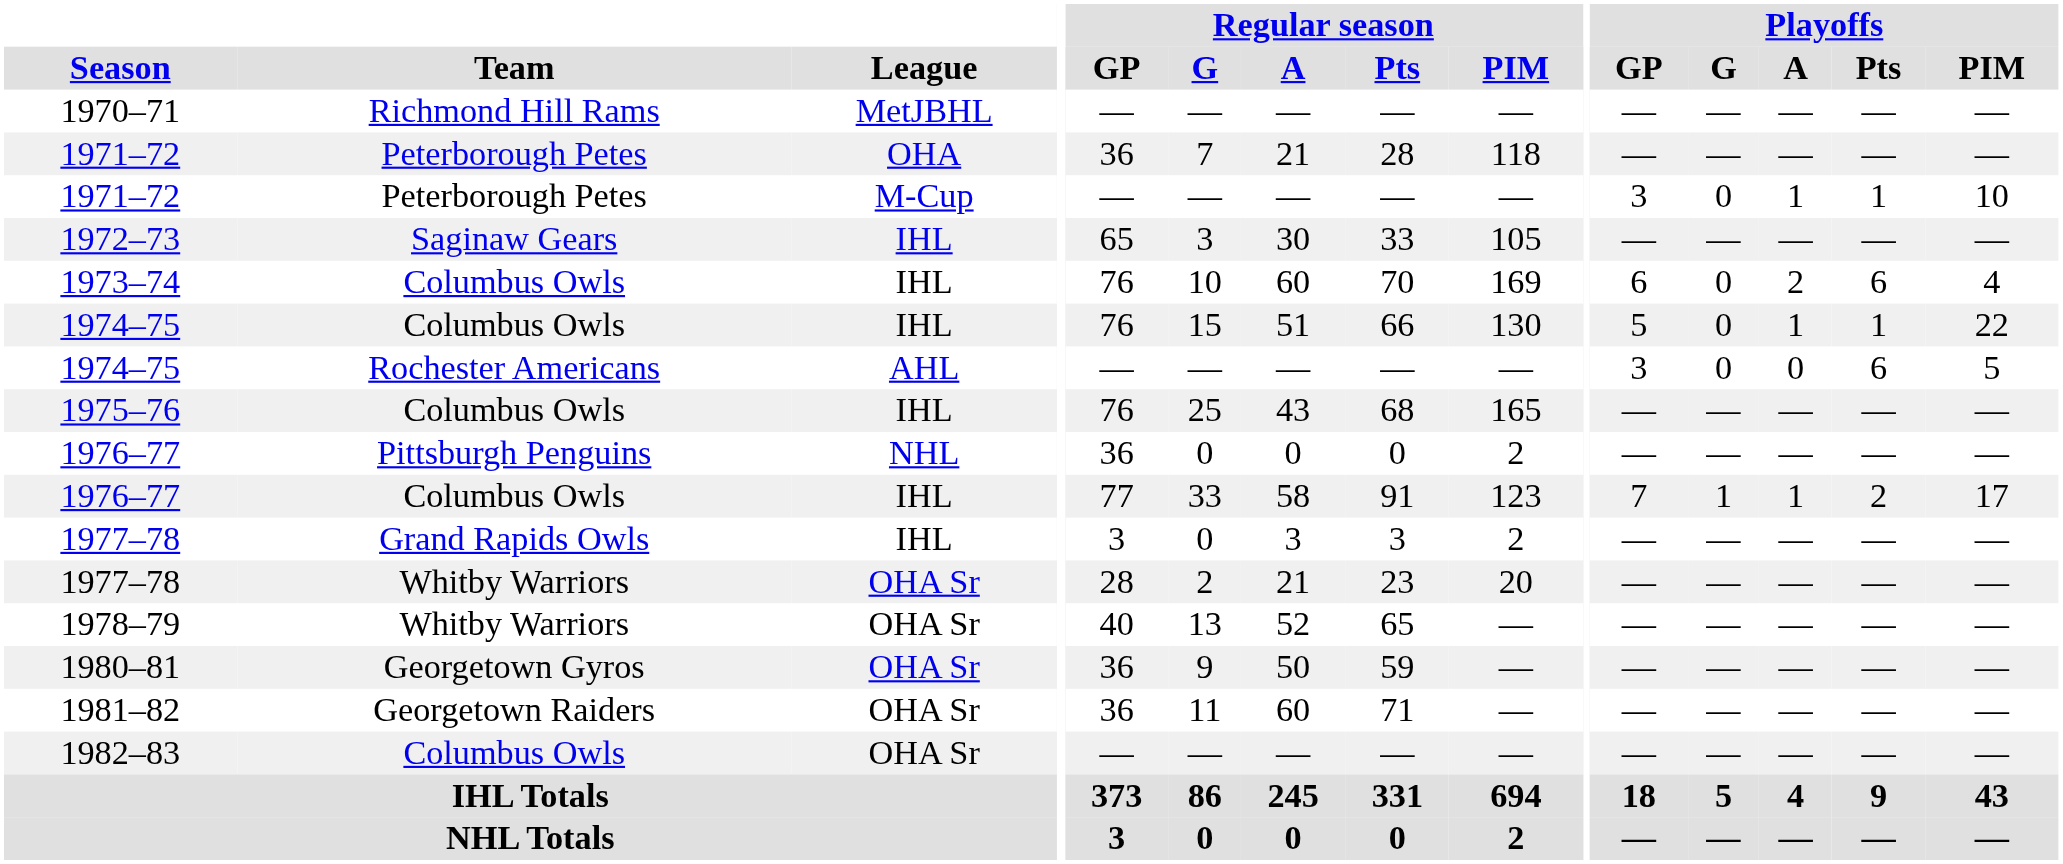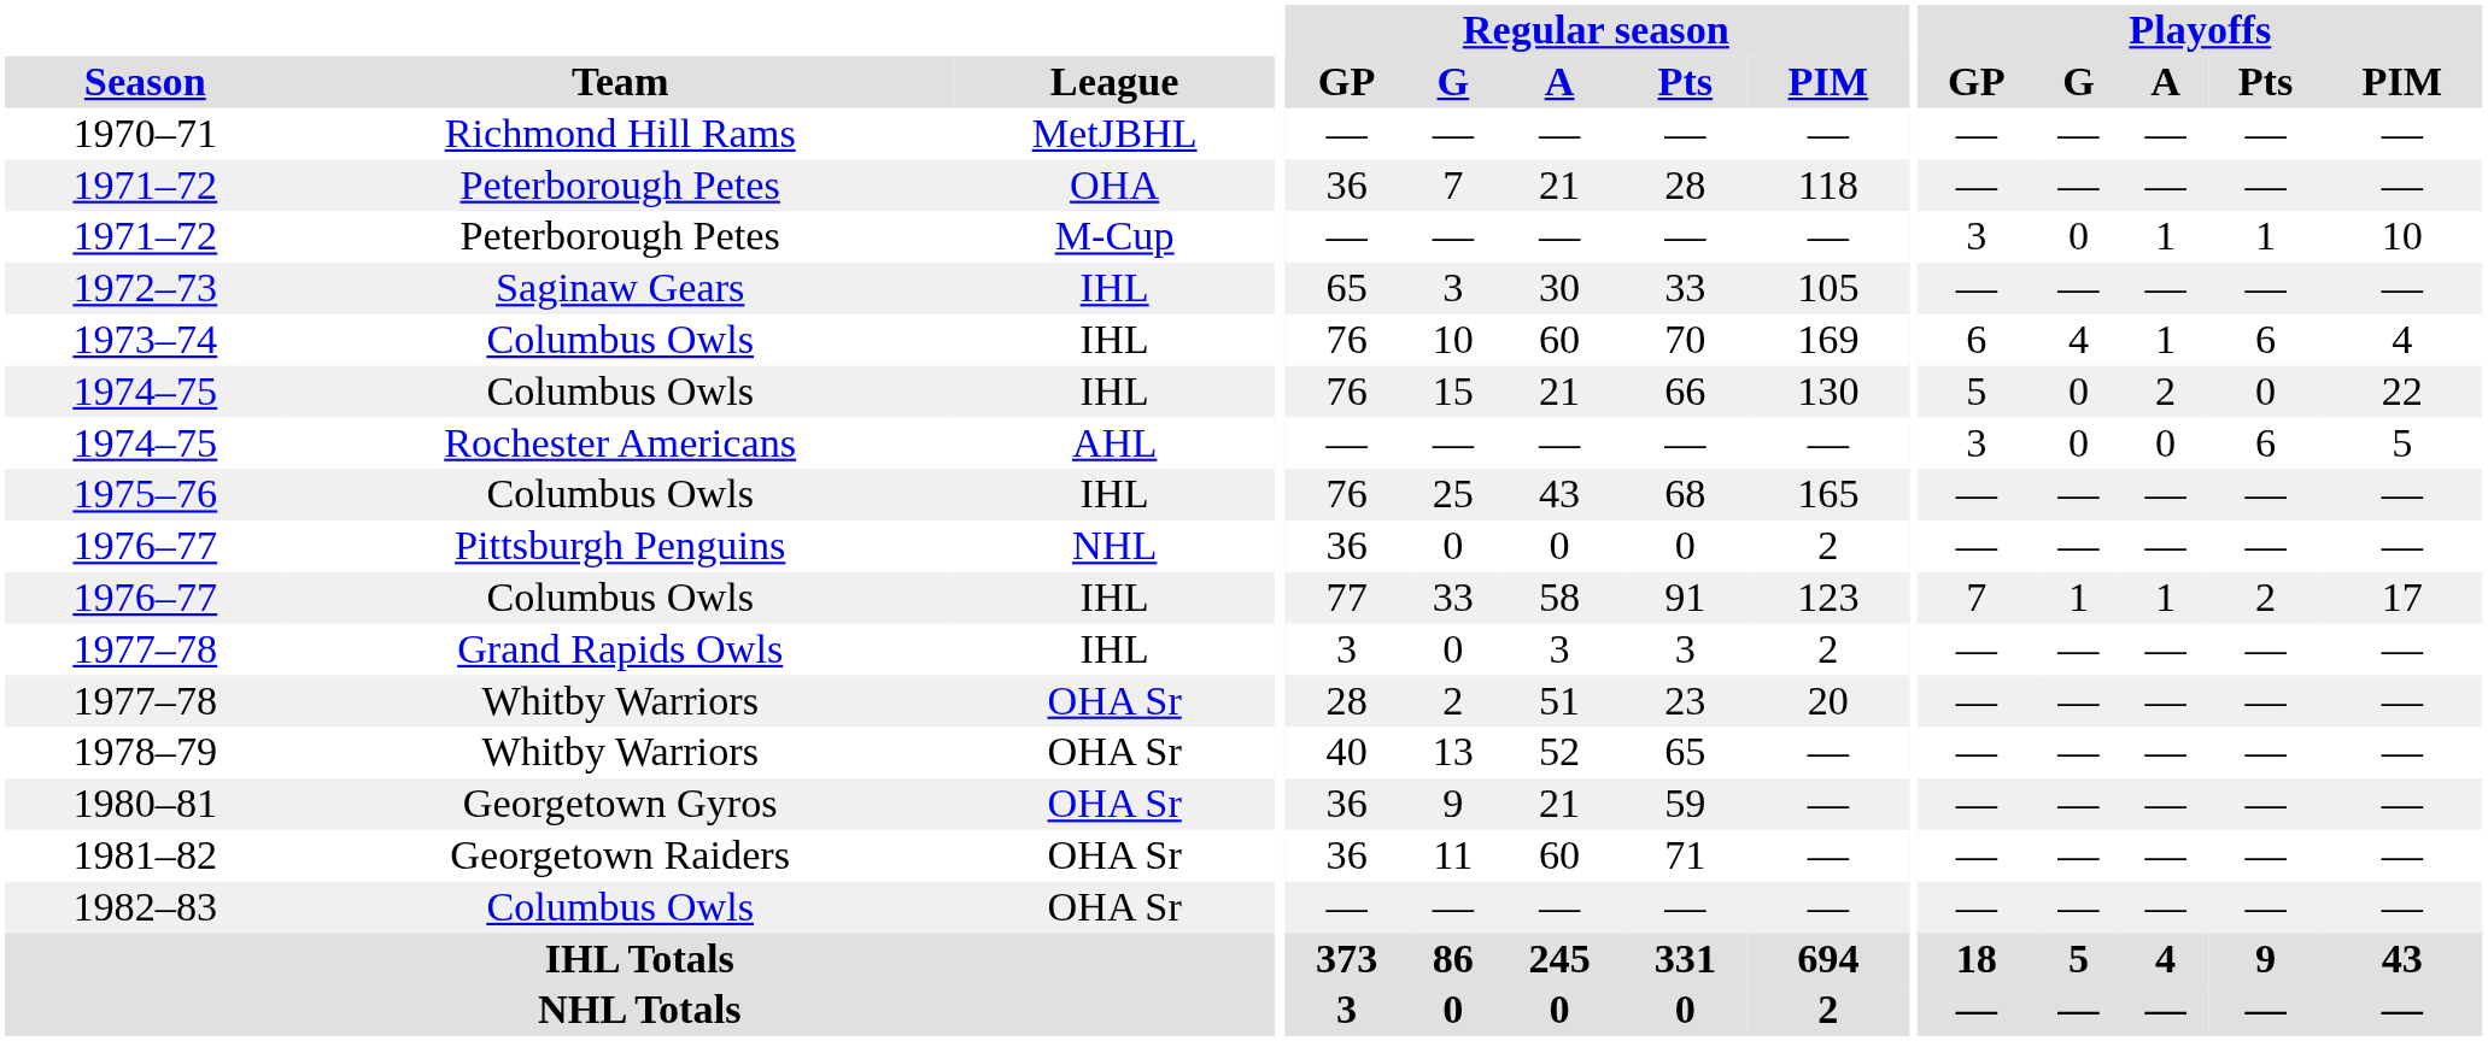1973–74 | Playoffs / G: 0 -> 4
1973–74 | Playoffs / A: 2 -> 1
1974–75 / IHL | Regular season / A: 51 -> 21
1974–75 / IHL | Playoffs / A: 1 -> 2
1974–75 / IHL | Playoffs / Pts: 1 -> 0
1977–78 / OHA Sr | Regular season / A: 21 -> 51
1980–81 | Regular season / A: 50 -> 21
